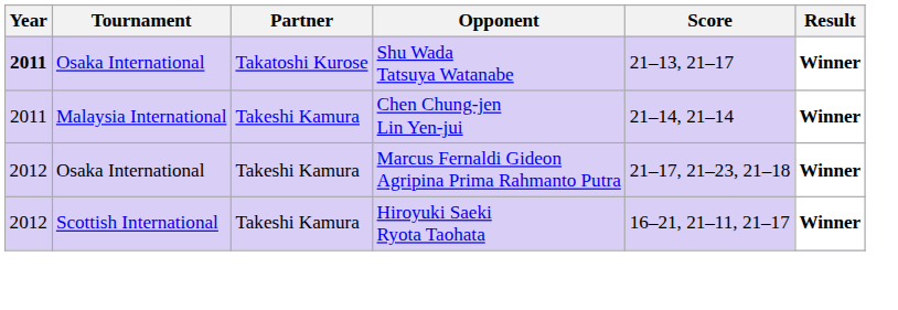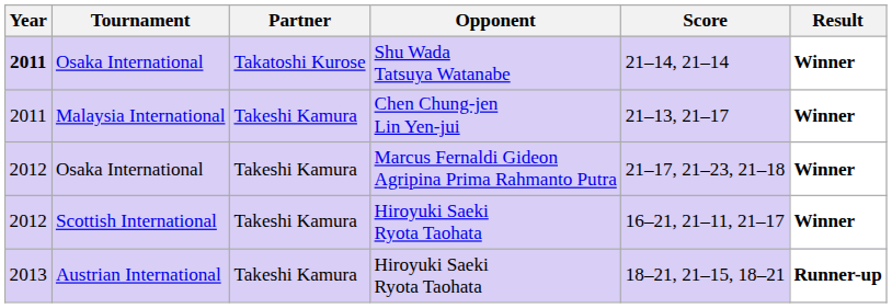Osaka International / Shu Wada Tatsuya Watanabe | Score: 21–13, 21–17 -> 21–14, 21–14
Malaysia International | Score: 21–14, 21–14 -> 21–13, 21–17
+ row: 2013 | Austrian International | Takeshi Kamura | Hiroyuki Saeki Ryota Taohata | 18–21, 21–15, 18–21 | Runner-up
